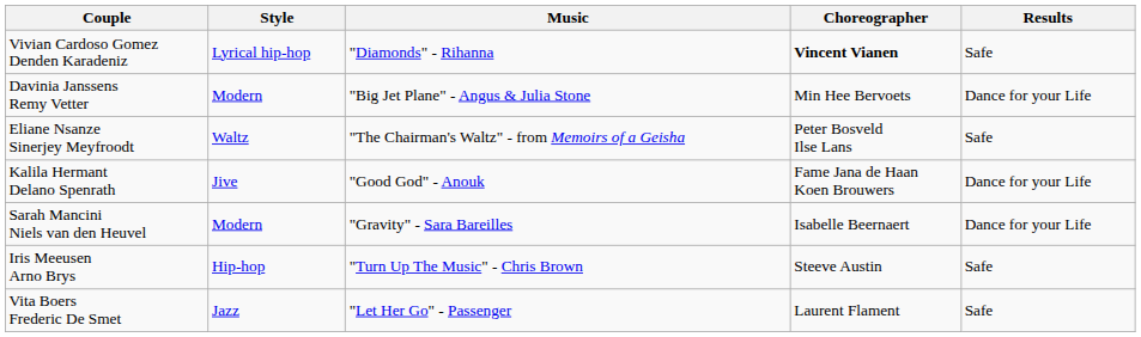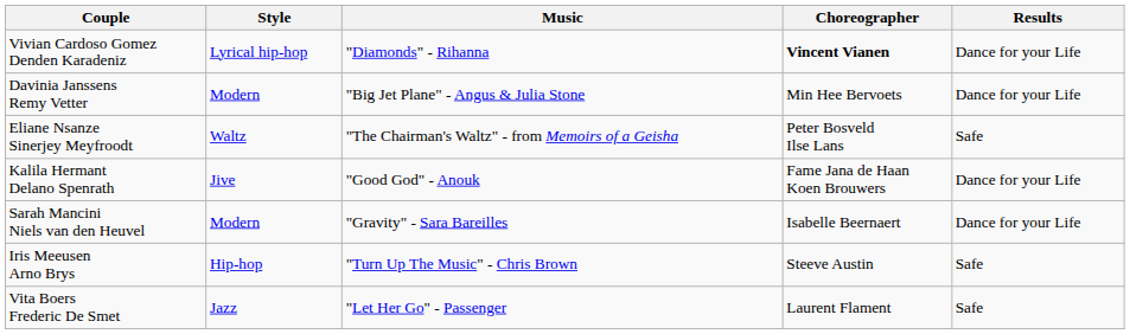Vivian Cardoso Gomez Denden Karadeniz | Results: Safe -> Dance for your Life
